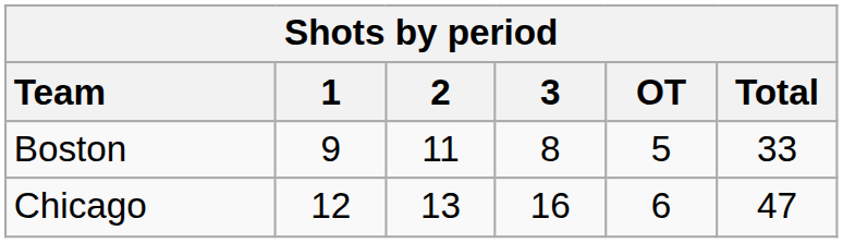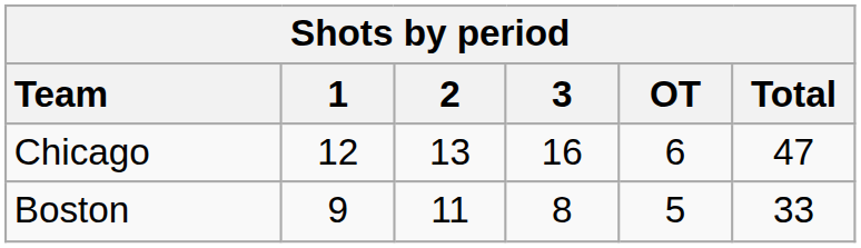rows swapped: Chicago <-> Boston
